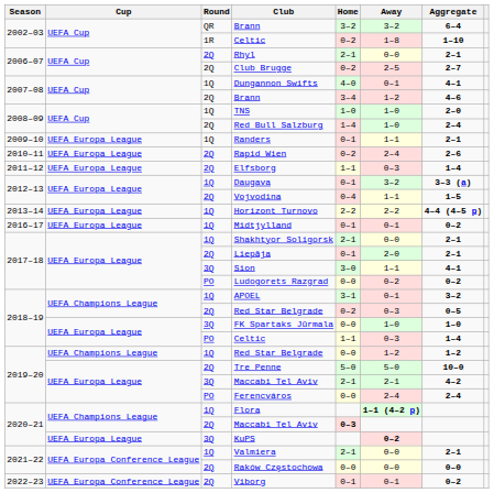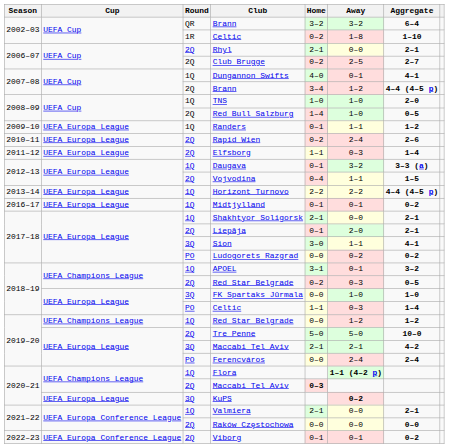2007–08 / Brann | Aggregate: 4–6 -> 4–4 (4–5 p)
Red Bull Salzburg | Aggregate: 2–4 -> 0–5
Randers | Aggregate: 2–1 -> 1–2
